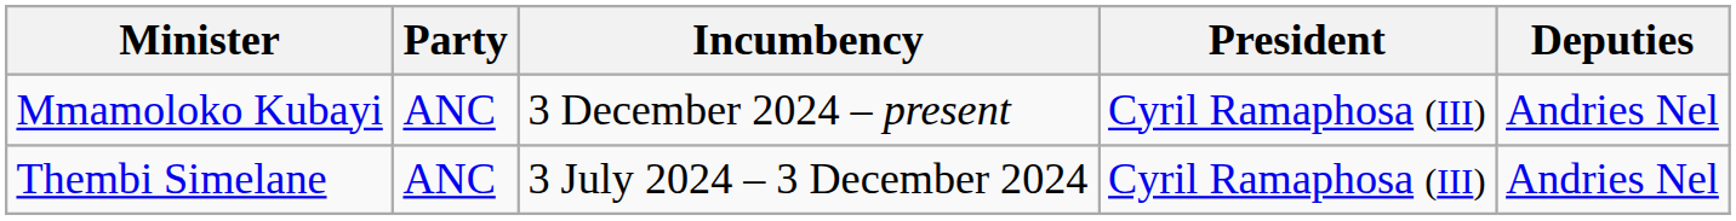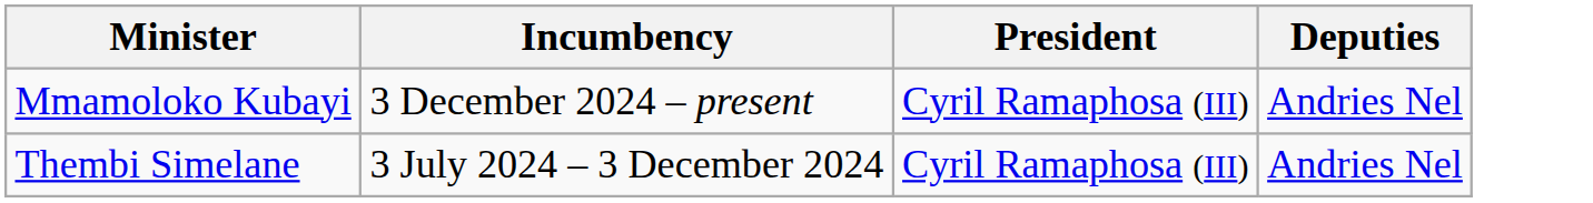- column: Party | ANC | ANC
